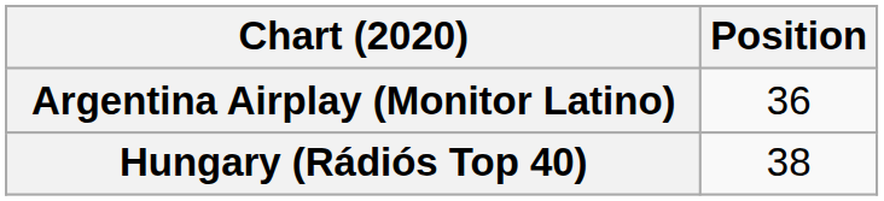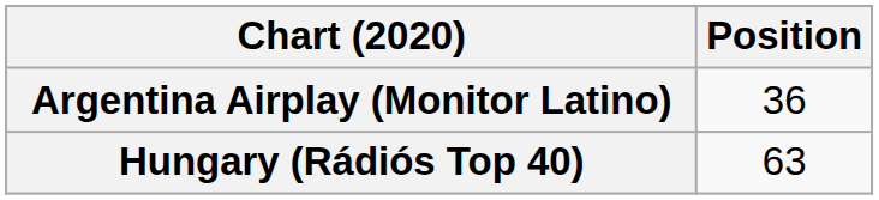Hungary (Rádiós Top 40) | Position: 38 -> 63
